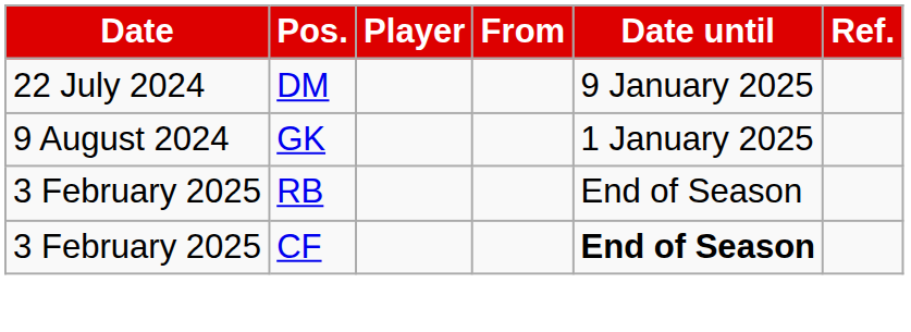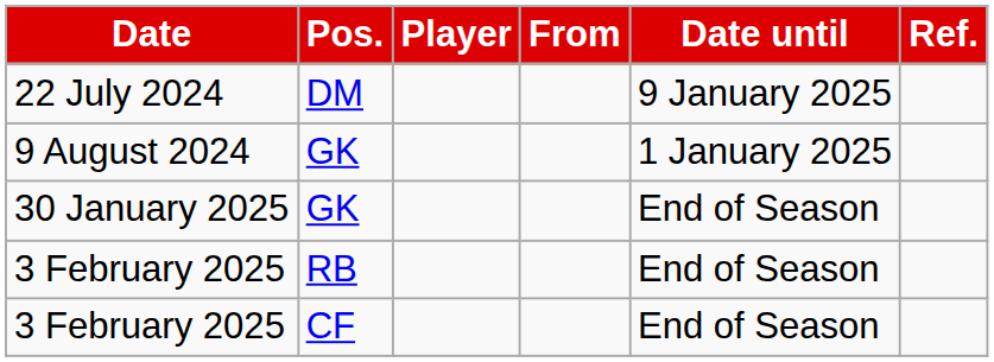+ row: 30 January 2025 | GK | End of Season
3 February 2025 / CF | Date until: bold -> normal
